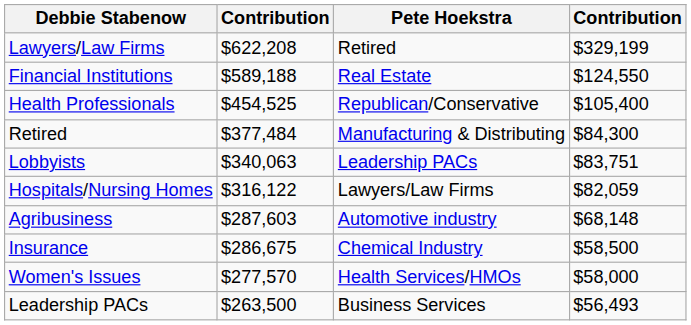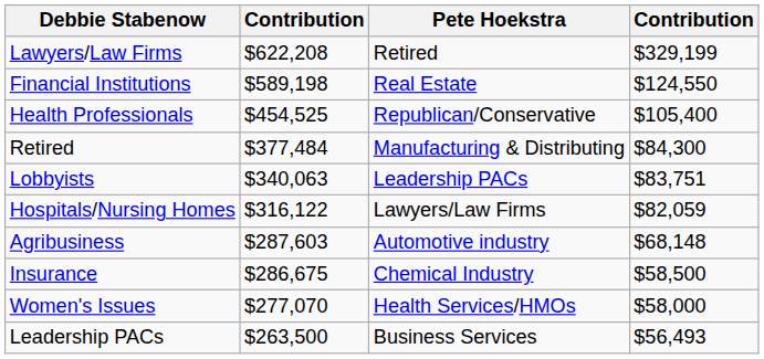Financial Institutions | column 2: $589,188 -> $589,198
Women's Issues | column 2: $277,570 -> $277,070
